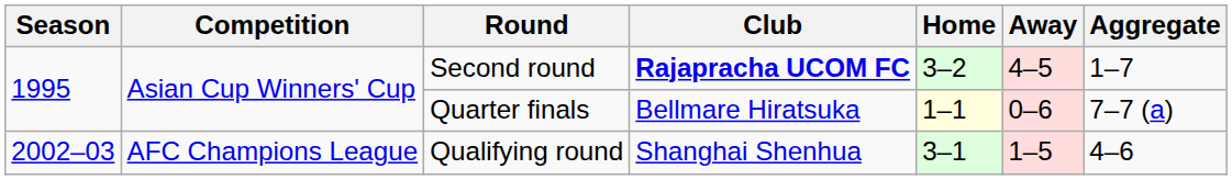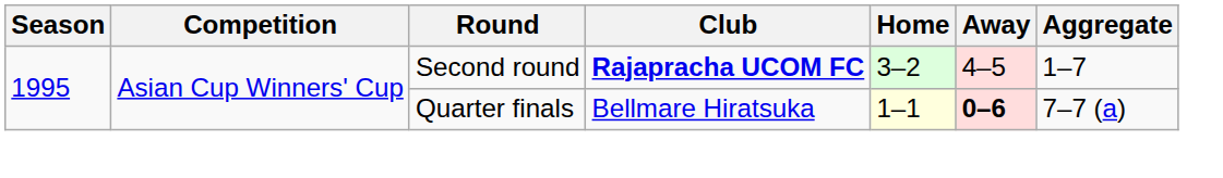Quarter finals | Away: normal -> bold
- row: 2002–03 | AFC Champions League | Qualifying round | Shanghai Shenhua | 3–1 | 1–5 | 4–6
